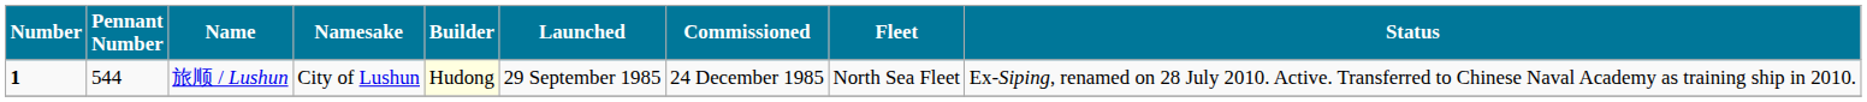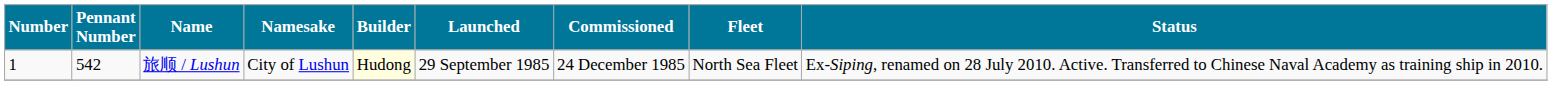旅顺 / Lushun | Number: bold -> normal
旅顺 / Lushun | Pennant Number: 544 -> 542
